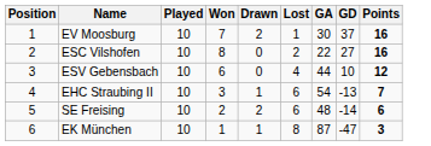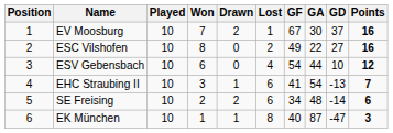+ column: GF | 67 | 49 | 54 | 41 | 34 | 40
